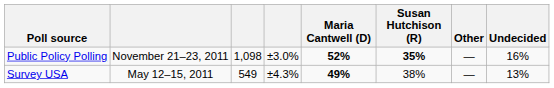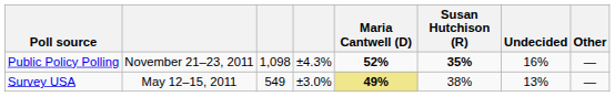columns swapped: Other <-> Undecided
Public Policy Polling | column 4: ±3.0% -> ±4.3%
Survey USA | column 4: ±4.3% -> ±3.0%
Survey USA | Maria Cantwell (D): no background -> khaki background
